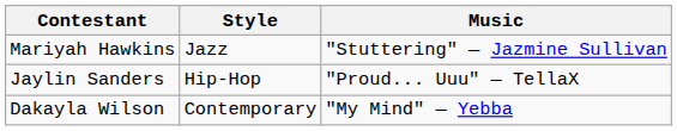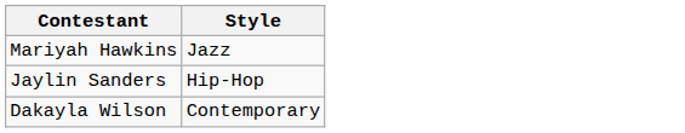- column: Music | "Stuttering" — Jazmine Sullivan | "Proud... Uuu" — TellaX | "My Mind" — Yebba
